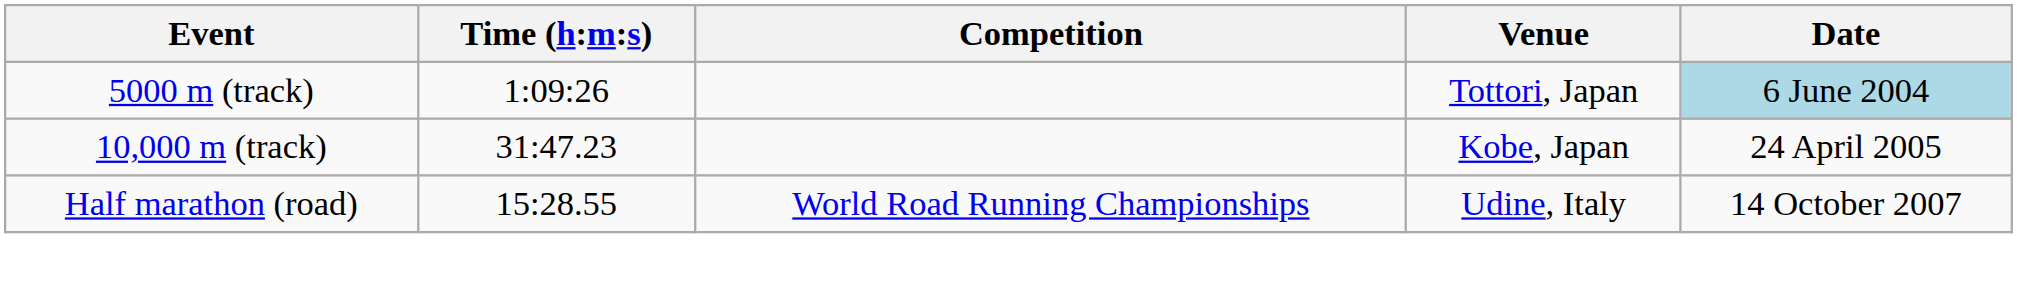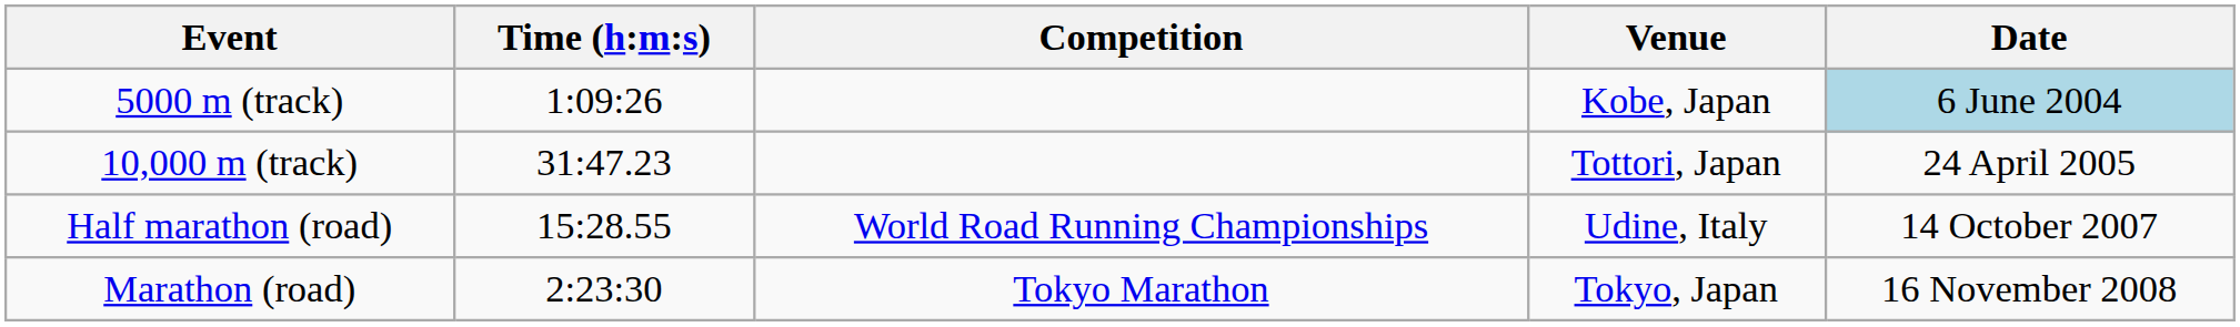5000 m (track) | Venue: Tottori, Japan -> Kobe, Japan
10,000 m (track) | Venue: Kobe, Japan -> Tottori, Japan
+ row: Marathon (road) | 2:23:30 | Tokyo Marathon | Tokyo, Japan | 16 November 2008
